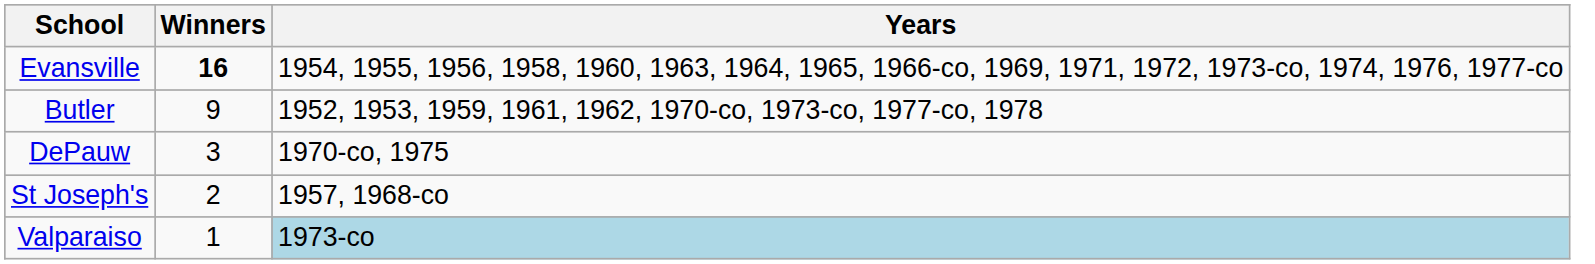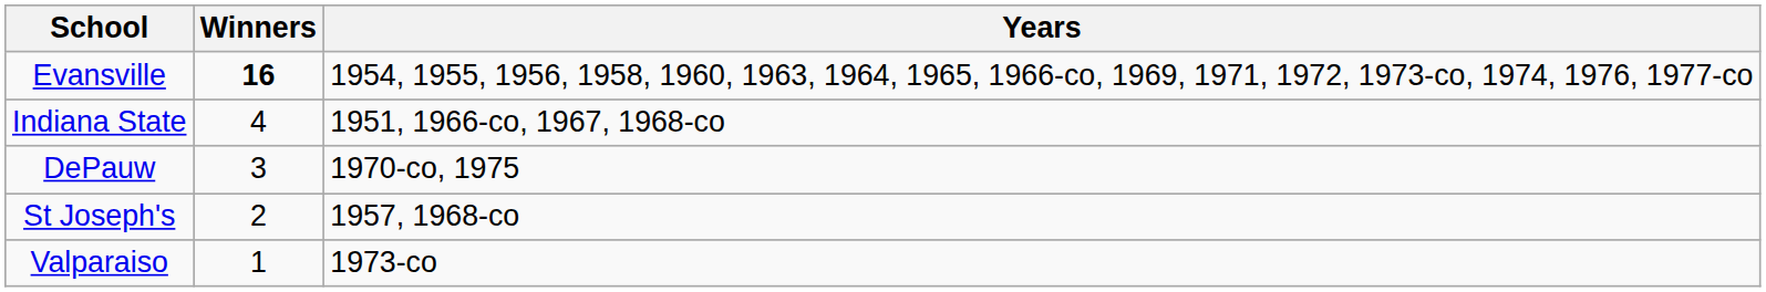- row: Butler | 9 | 1952, 1953, 1959, 1961, 1962, 1970-co, 1973-co, 1977-co, 1978
+ row: Indiana State | 4 | 1951, 1966-co, 1967, 1968-co
Valparaiso | Years: lightblue background -> no background
